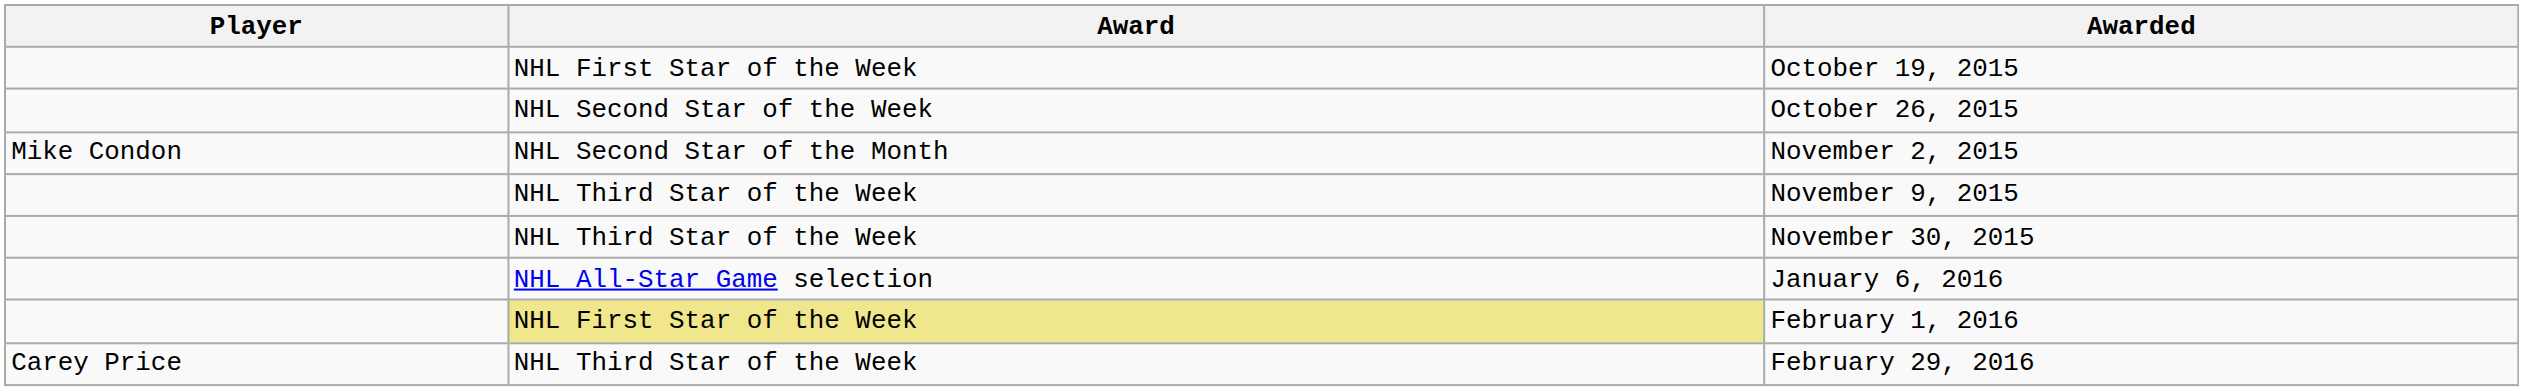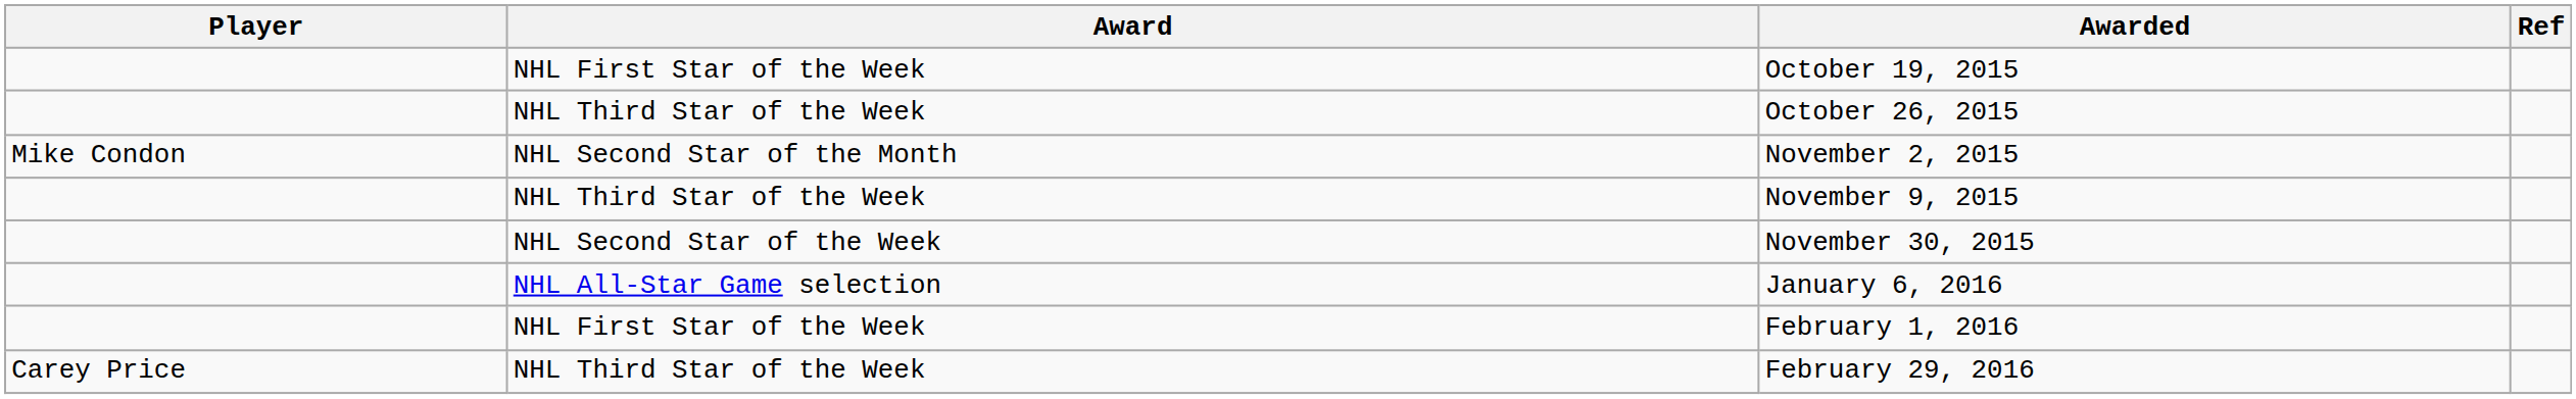+ column: Ref
October 26, 2015 | Award: NHL Second Star of the Week -> NHL Third Star of the Week
November 30, 2015 | Award: NHL Third Star of the Week -> NHL Second Star of the Week
February 1, 2016 | Award: khaki background -> no background
